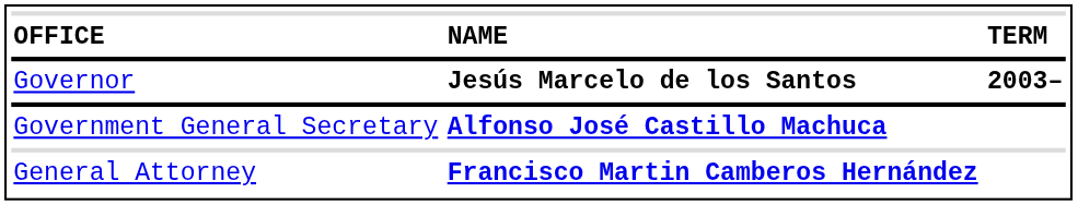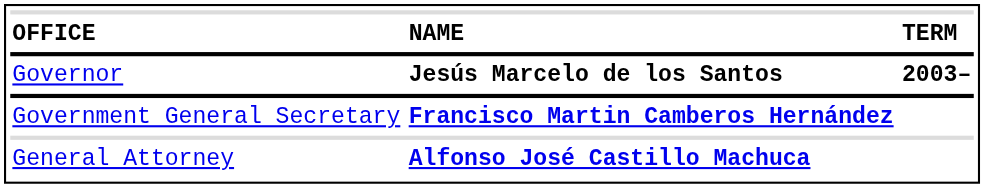Government General Secretary | NAME: Alfonso José Castillo Machuca -> Francisco Martin Camberos Hernández
General Attorney | NAME: Francisco Martin Camberos Hernández -> Alfonso José Castillo Machuca
